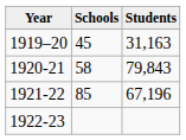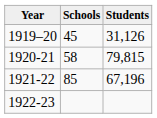1919–20 | Students: 31,163 -> 31,126
1920-21 | Students: 79,843 -> 79,815
